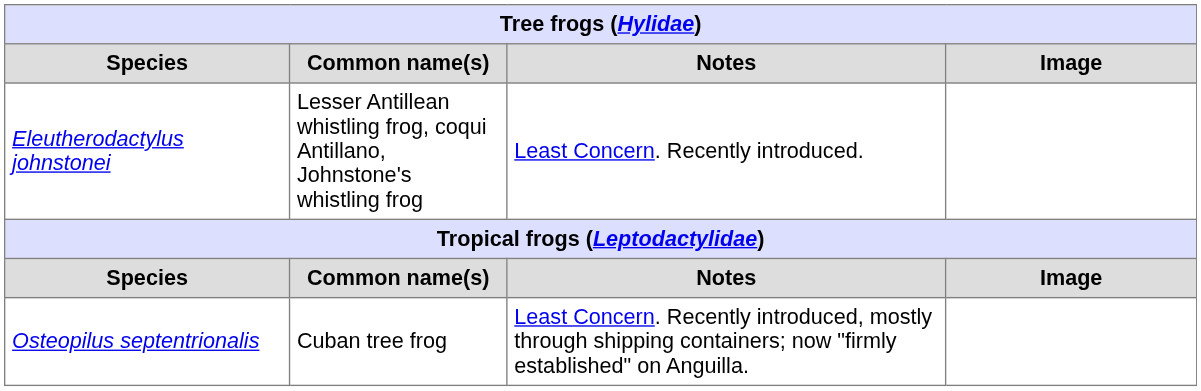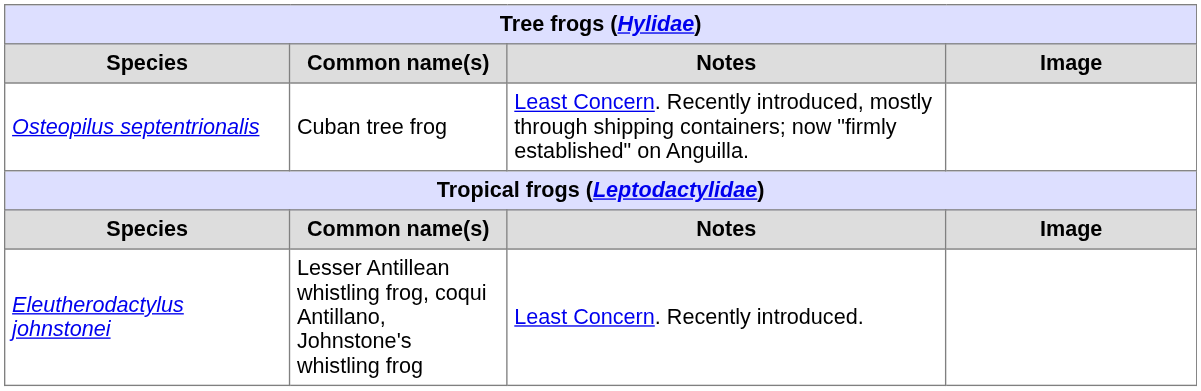rows swapped: Osteopilus septentrionalis <-> Eleutherodactylus johnstonei
